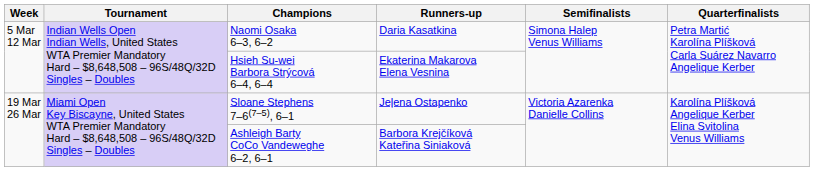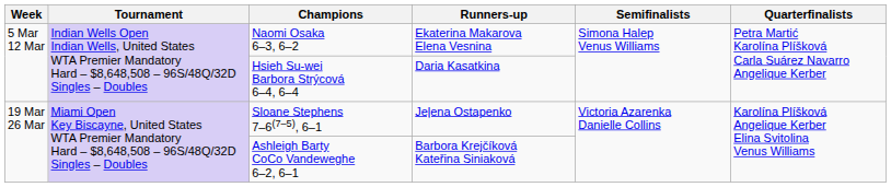Naomi Osaka 6–3, 6–2 | Runners-up: Daria Kasatkina -> Ekaterina Makarova Elena Vesnina
Hsieh Su-wei Barbora Strýcová 6–4, 6–4 | Runners-up: Ekaterina Makarova Elena Vesnina -> Daria Kasatkina
